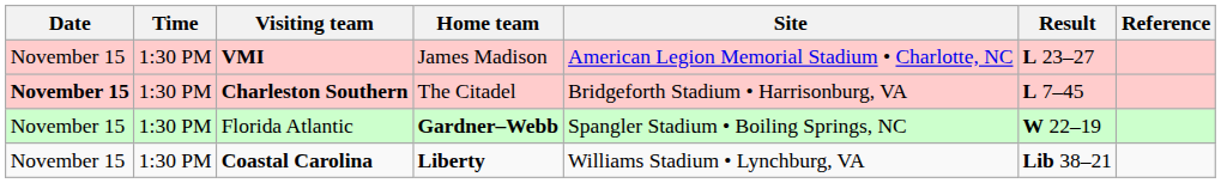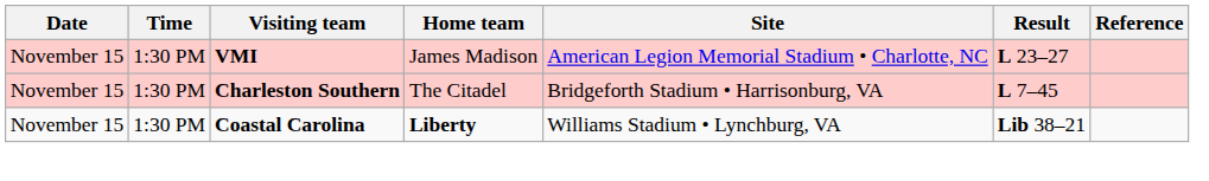Charleston Southern | Date: bold -> normal
- row: November 15 | 1:30 PM | Florida Atlantic | Gardner–Webb | Spangler Stadium • Boiling Springs, NC | W 22–19
